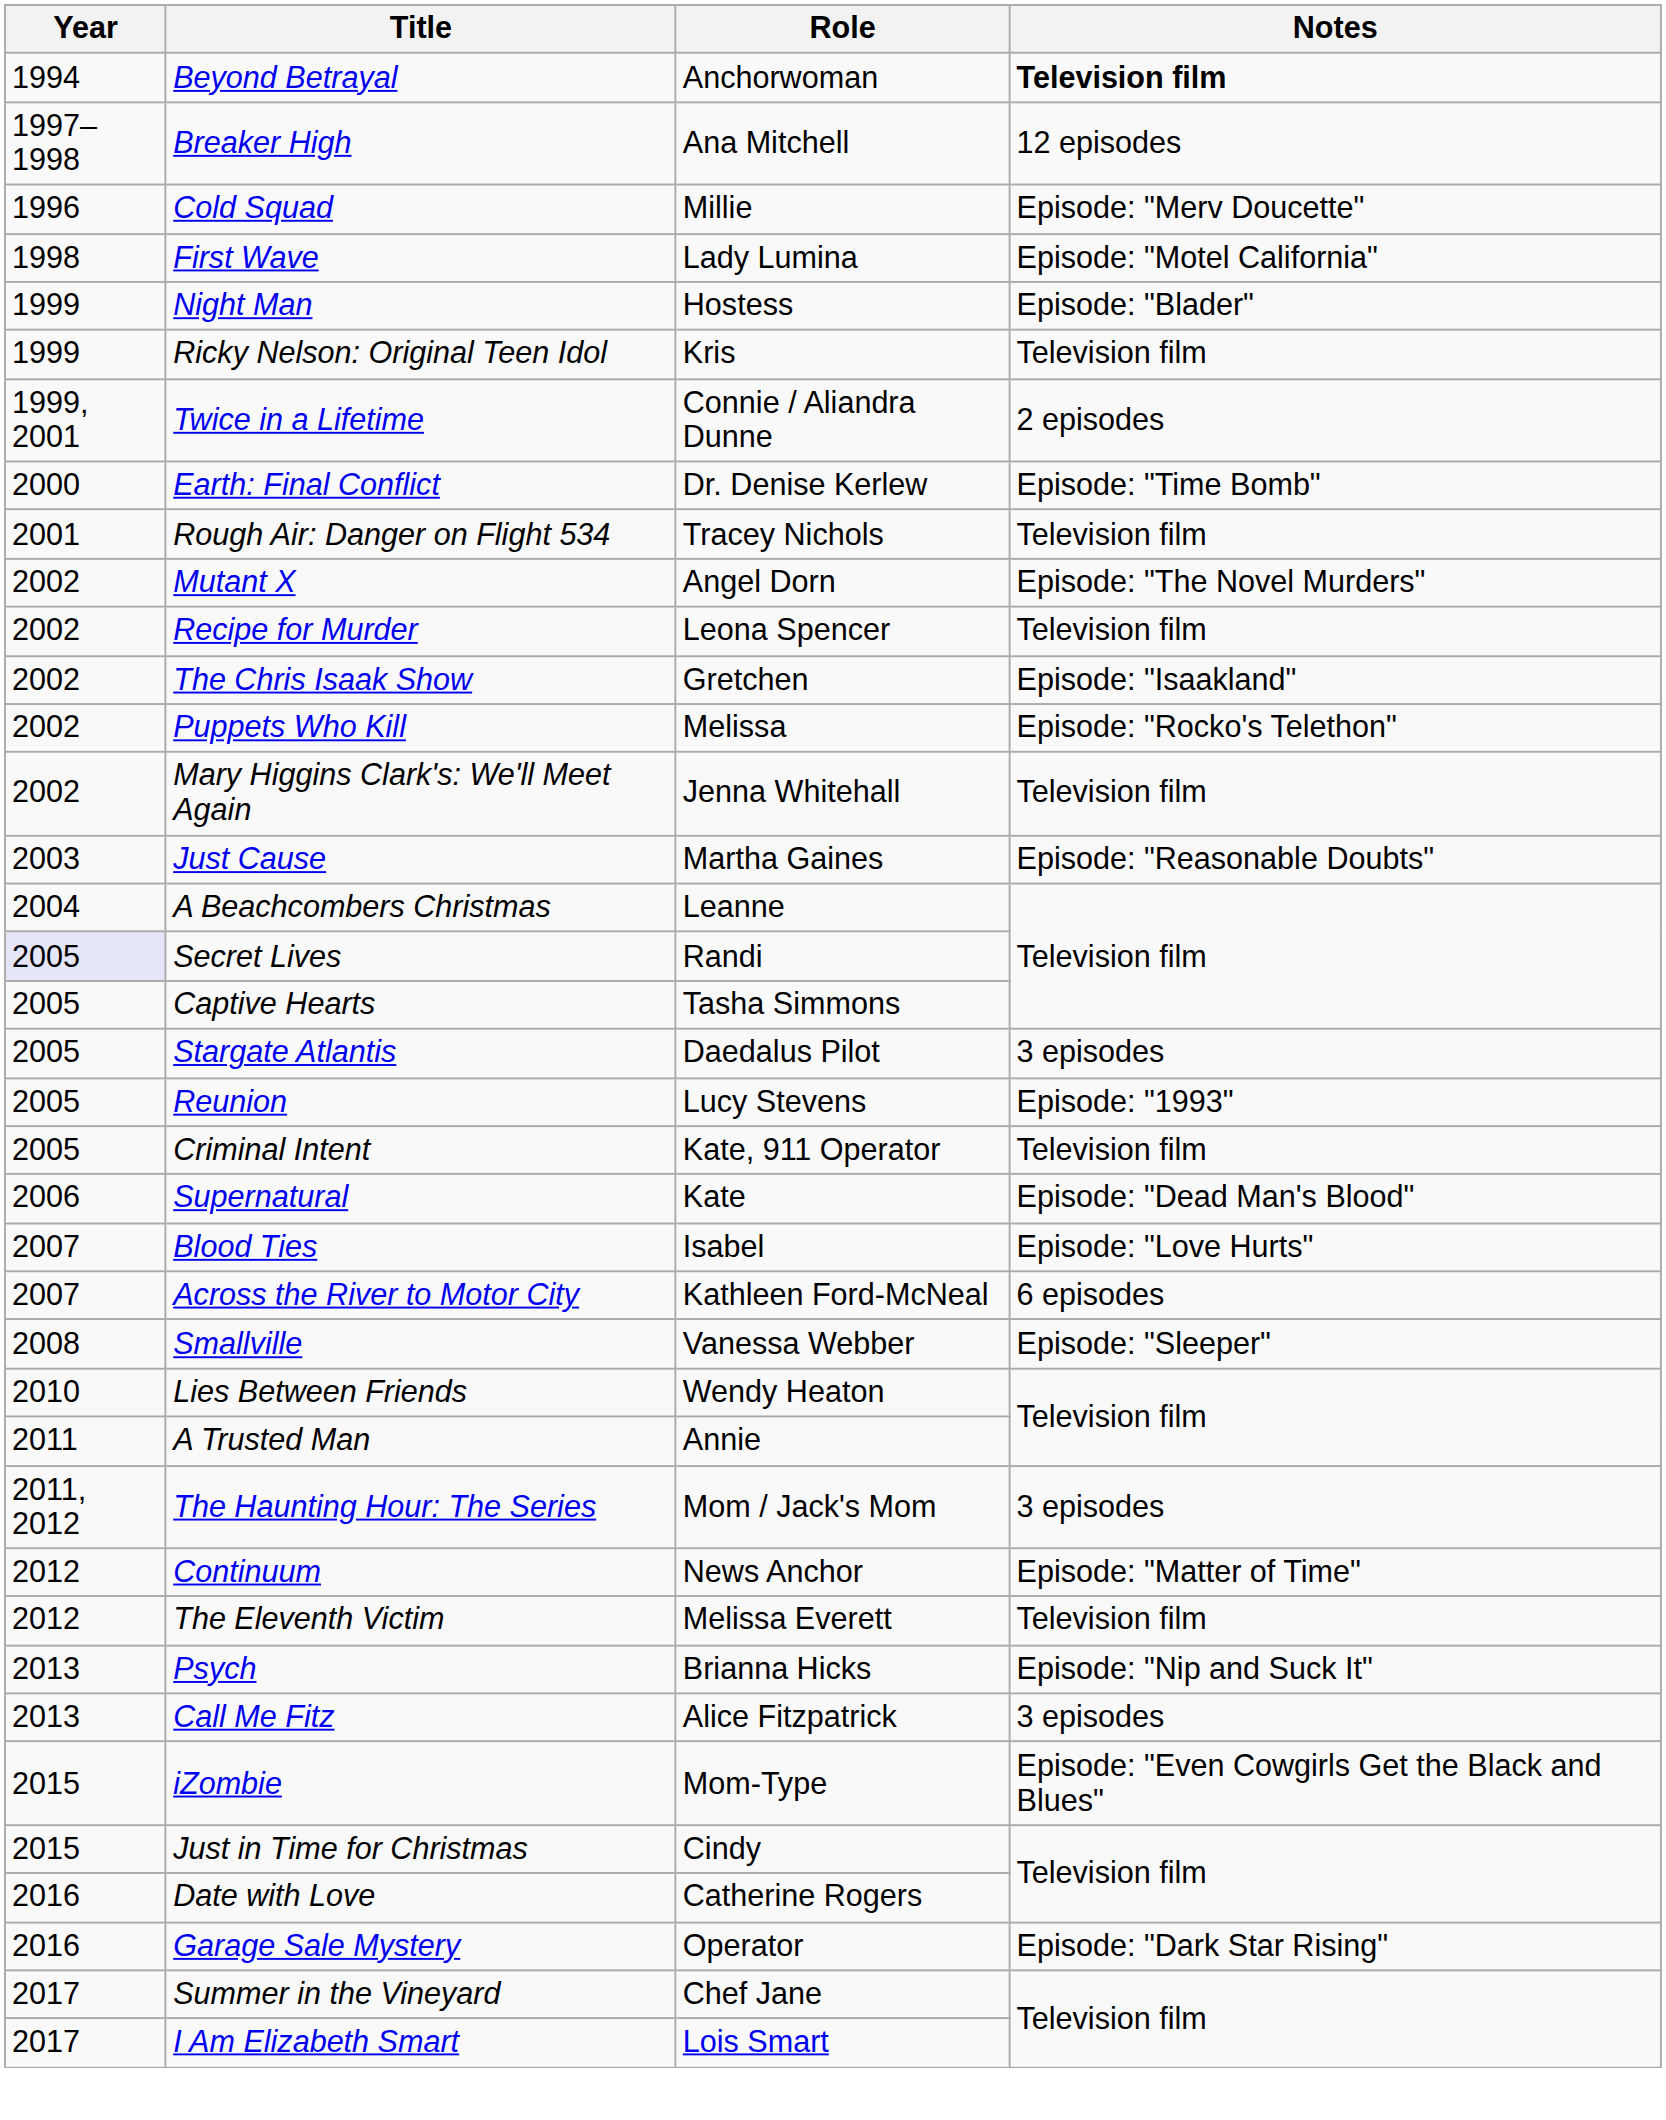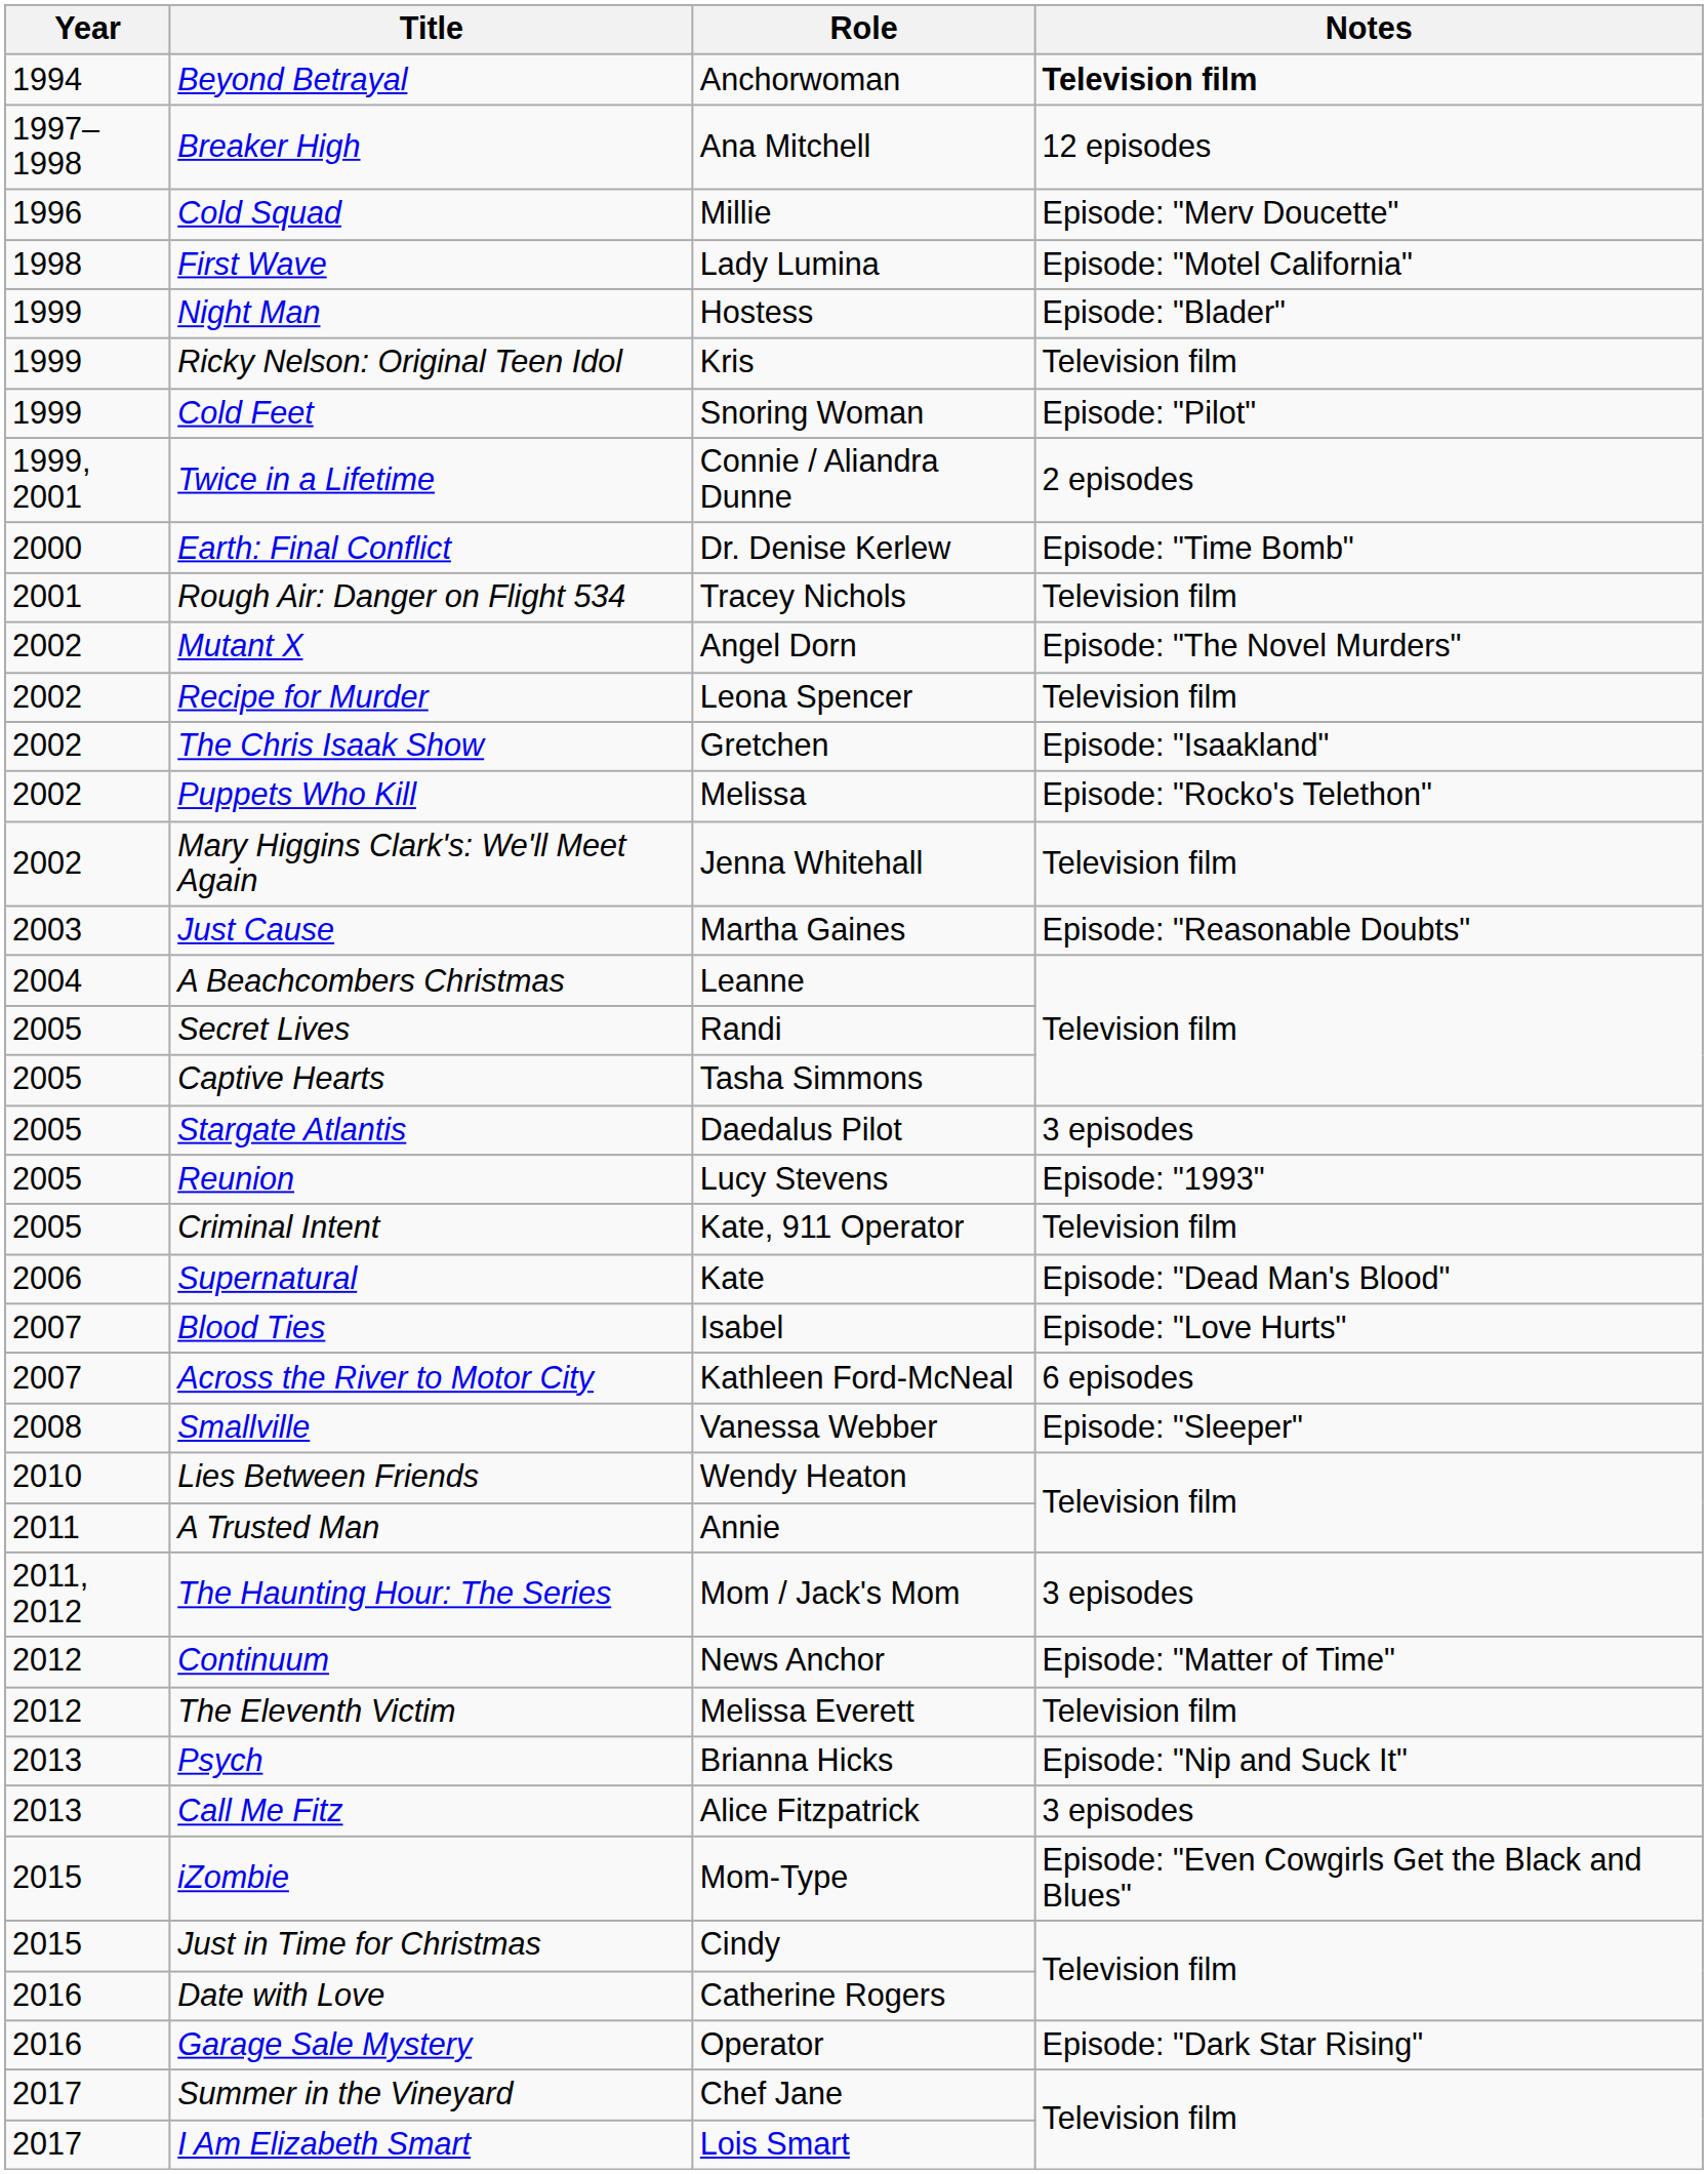+ row: 1999 | Cold Feet | Snoring Woman | Episode: "Pilot"
Secret Lives | Year: lavender background -> no background
